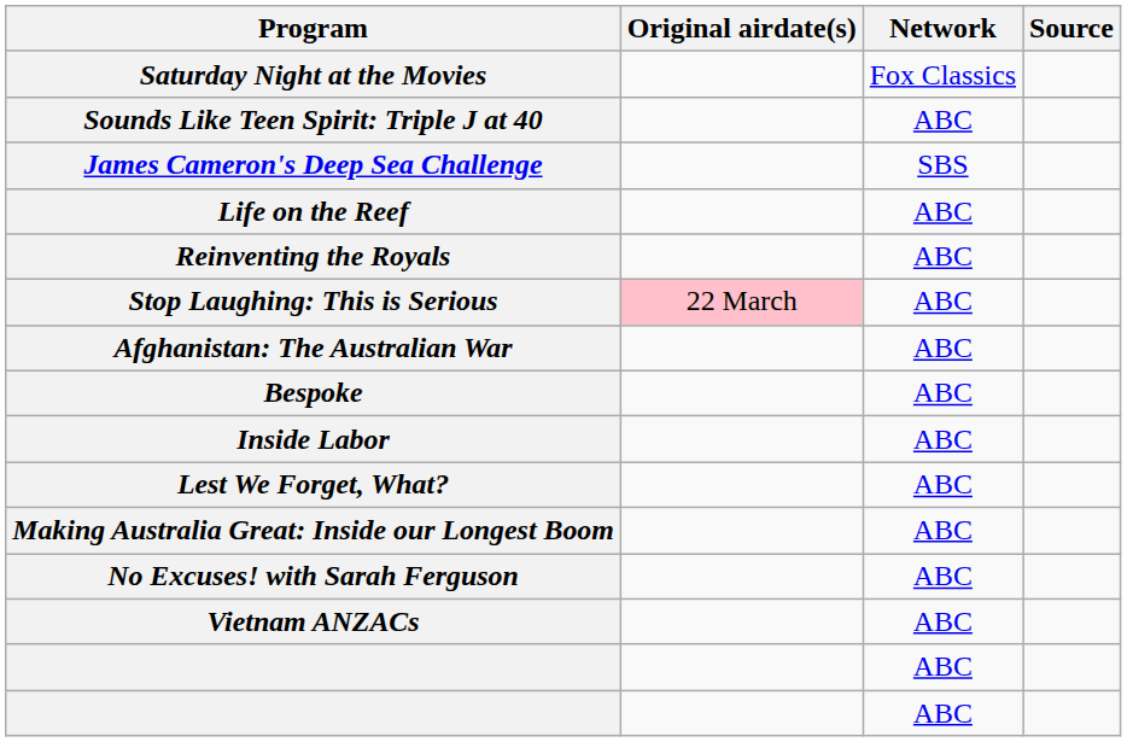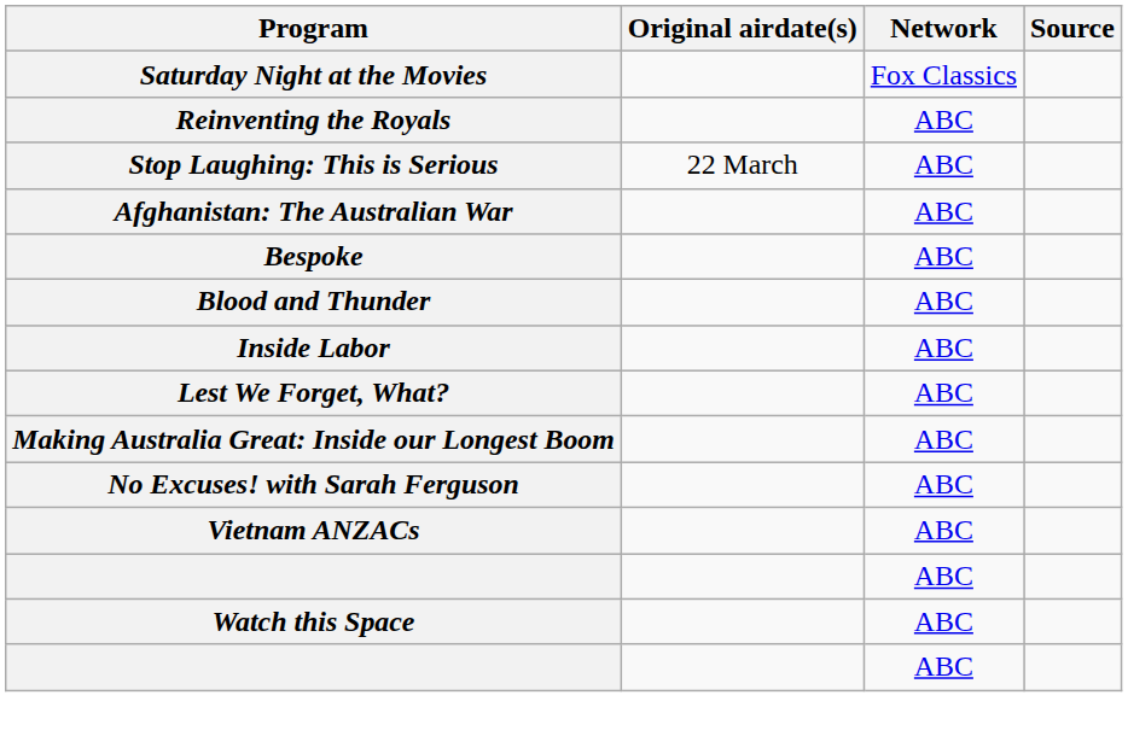- row: Sounds Like Teen Spirit: Triple J at 40 | ABC
- row: James Cameron's Deep Sea Challenge | SBS
- row: Life on the Reef | ABC
Stop Laughing: This is Serious | Original airdate(s): pink background -> no background
+ row: Blood and Thunder | ABC
+ row: Watch this Space | ABC
